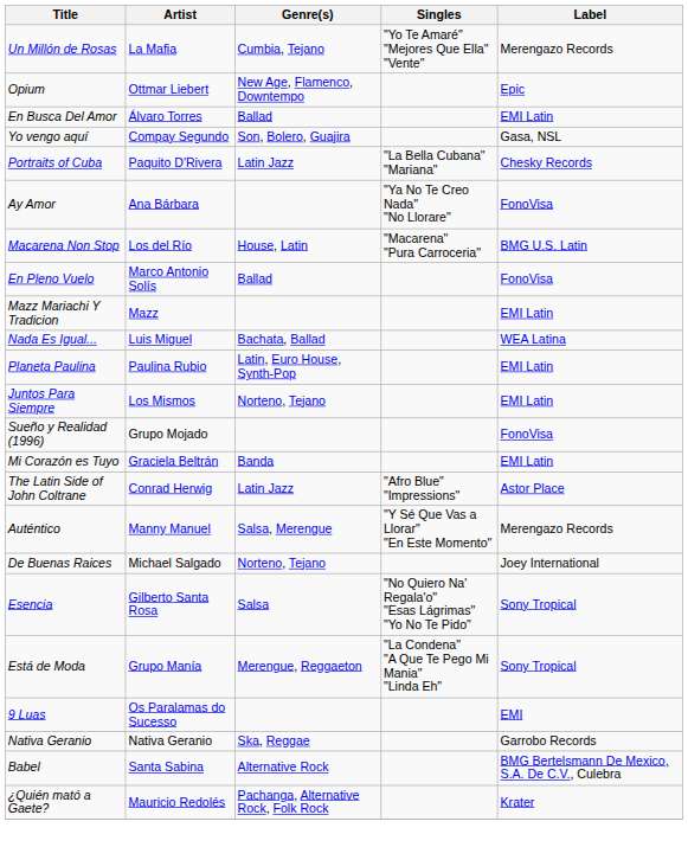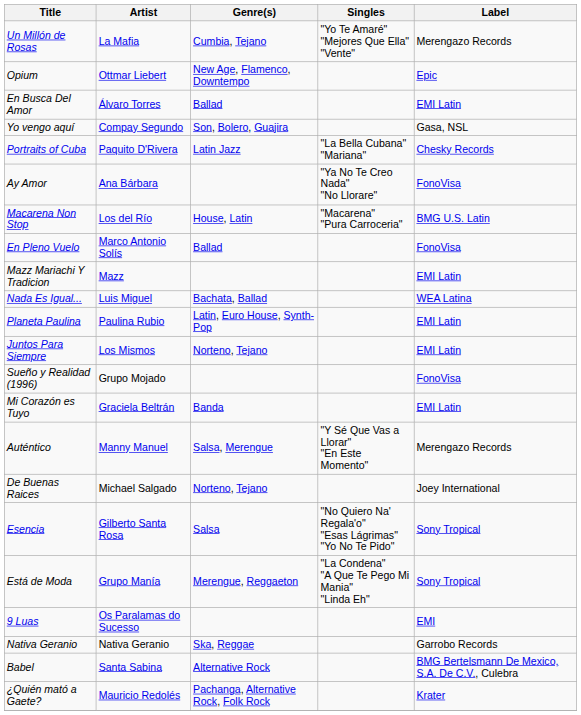- row: The Latin Side of John Coltrane | Conrad Herwig | Latin Jazz | "Afro Blue" "Impressions" | Astor Place
